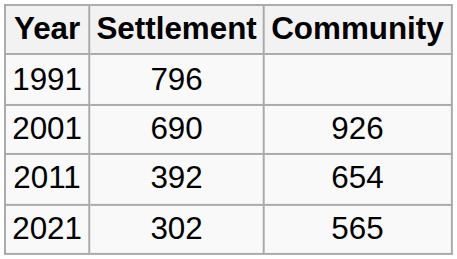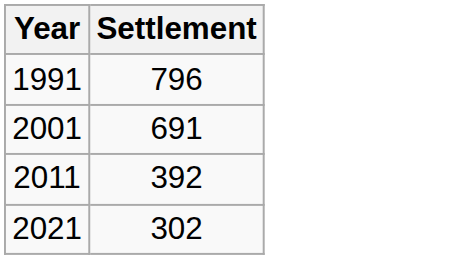- column: Community | 926 | 654 | 565
2001 | Settlement: 690 -> 691
